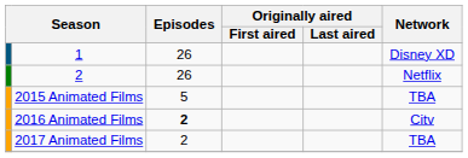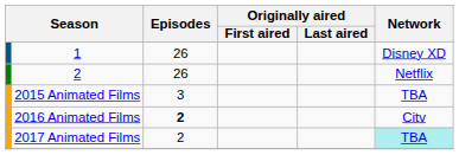2015 Animated Films | Episodes: 5 -> 3
2017 Animated Films | Network: no background -> paleturquoise background
